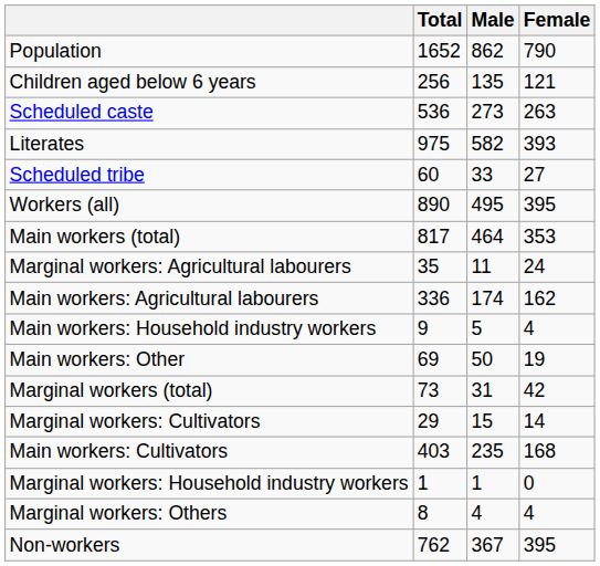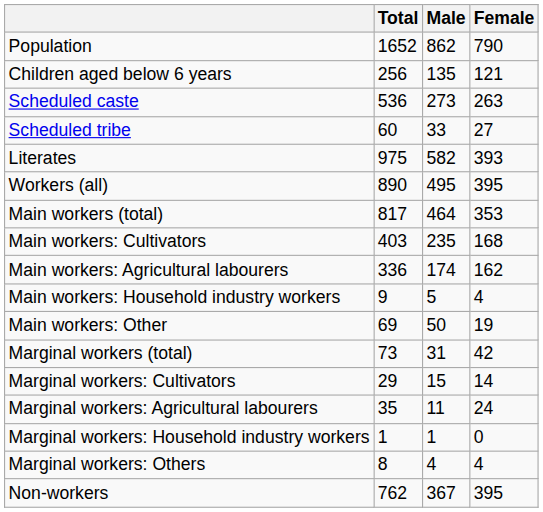rows swapped: Scheduled tribe <-> Literates
rows swapped: Main workers: Cultivators <-> Marginal workers: Agricultural labourers
